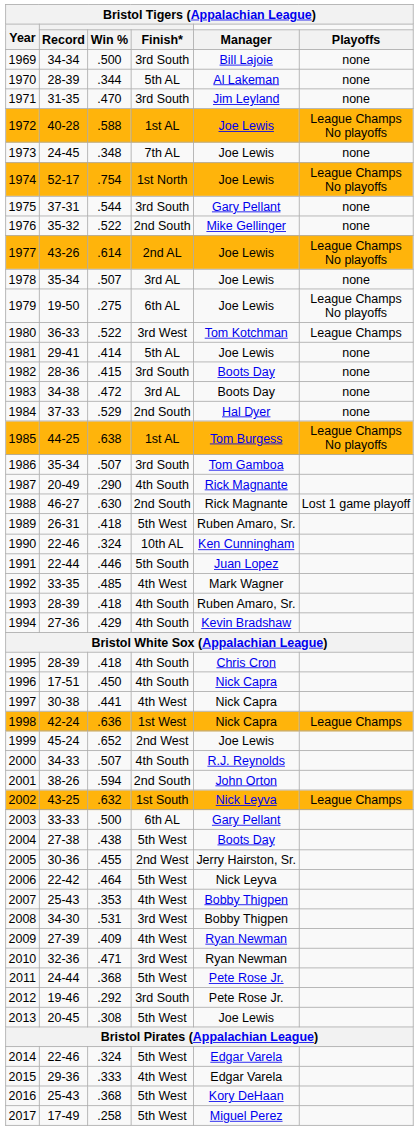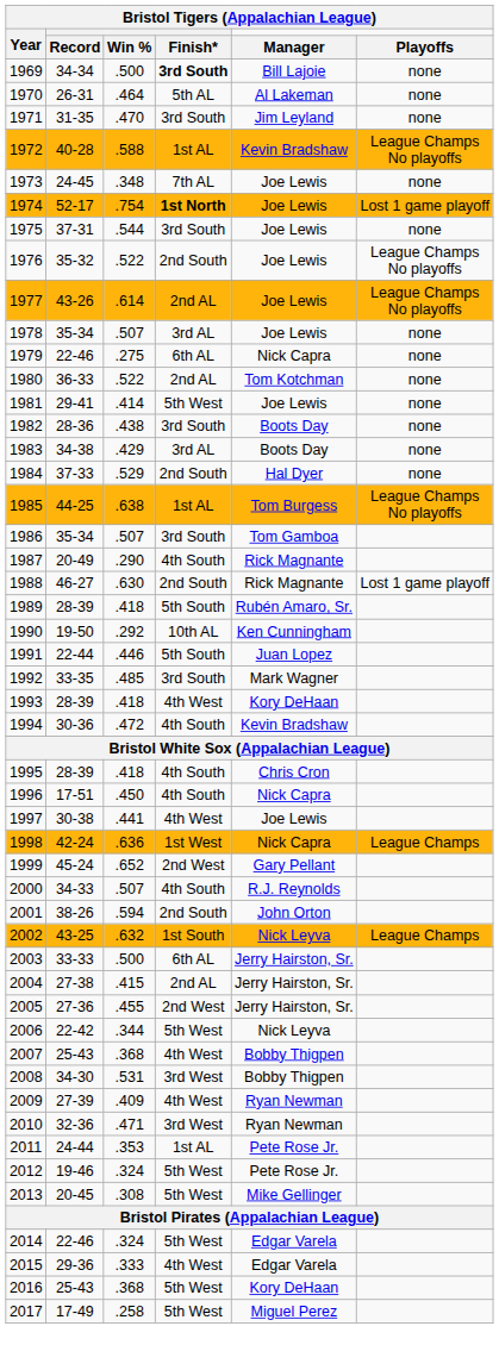1969 | Finish*: normal -> bold
1970 | Record: 28-39 -> 26-31
1970 | Win %: .344 -> .464
1972 | Manager: Joe Lewis -> Kevin Bradshaw
1974 | Finish*: normal -> bold
1974 | Playoffs: League Champs No playoffs -> Lost 1 game playoff
1975 | Manager: Gary Pellant -> Joe Lewis
1976 | Manager: Mike Gellinger -> Joe Lewis
1976 | Playoffs: none -> League Champs No playoffs
1979 | Record: 19-50 -> 22-46
1979 | Manager: Joe Lewis -> Nick Capra
1979 | Playoffs: League Champs No playoffs -> none
1980 | Finish*: 3rd West -> 2nd AL
1980 | Playoffs: League Champs -> none
1981 | Finish*: 5th AL -> 5th West
1982 | Win %: .415 -> .438
1983 | Win %: .472 -> .429
1989 | Record: 26-31 -> 28-39
1989 | Finish*: 5th West -> 5th South
1989 | Manager: Ruben Amaro, Sr. -> Rubén Amaro, Sr.
1990 | Record: 22-46 -> 19-50
1990 | Win %: .324 -> .292
1992 | Finish*: 4th West -> 3rd South
1993 | Finish*: 4th South -> 4th West
1993 | Manager: Ruben Amaro, Sr. -> Kory DeHaan
1994 | Record: 27-36 -> 30-36
1994 | Win %: .429 -> .472
1997 | Manager: Nick Capra -> Joe Lewis
1999 | Manager: Joe Lewis -> Gary Pellant
2003 | Manager: Gary Pellant -> Jerry Hairston, Sr.
2004 | Win %: .438 -> .415
2004 | Finish*: 5th West -> 2nd AL
2004 | Manager: Boots Day -> Jerry Hairston, Sr.
2005 | Record: 30-36 -> 27-36
2006 | Win %: .464 -> .344
2007 | Win %: .353 -> .368
2011 | Win %: .368 -> .353
2011 | Finish*: 5th West -> 1st AL
2012 | Win %: .292 -> .324
2012 | Finish*: 3rd South -> 5th West
2013 | Manager: Joe Lewis -> Mike Gellinger
